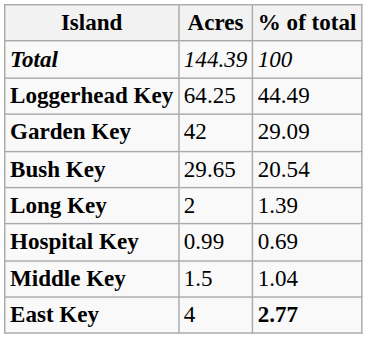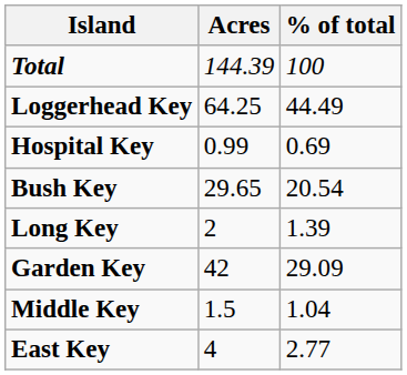rows swapped: Garden Key <-> Hospital Key
East Key | % of total: bold -> normal
